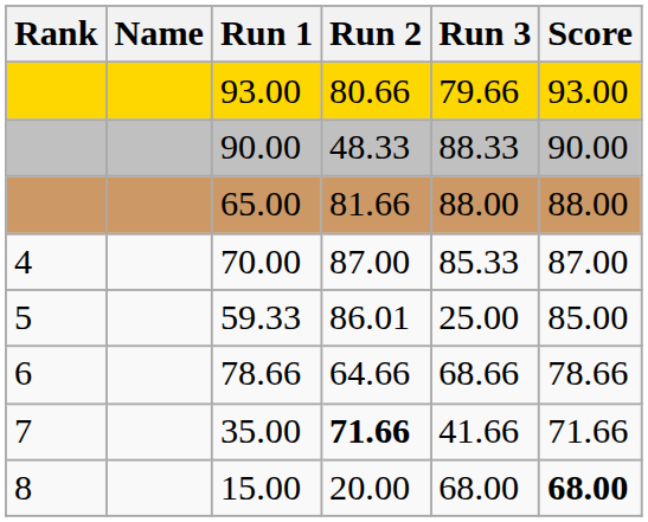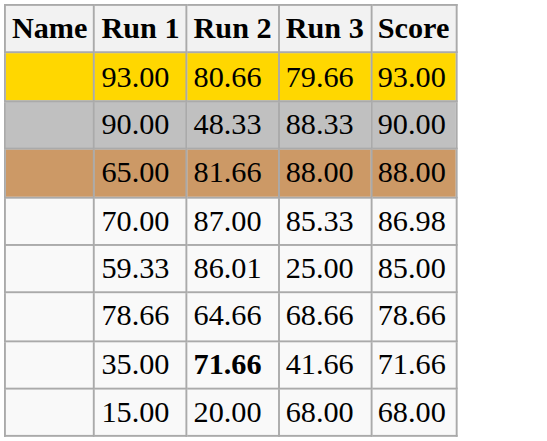- column: Rank | 4 | 5 | 6 | 7 | 8
70.00 | Score: 87.00 -> 86.98
15.00 | Score: bold -> normal
